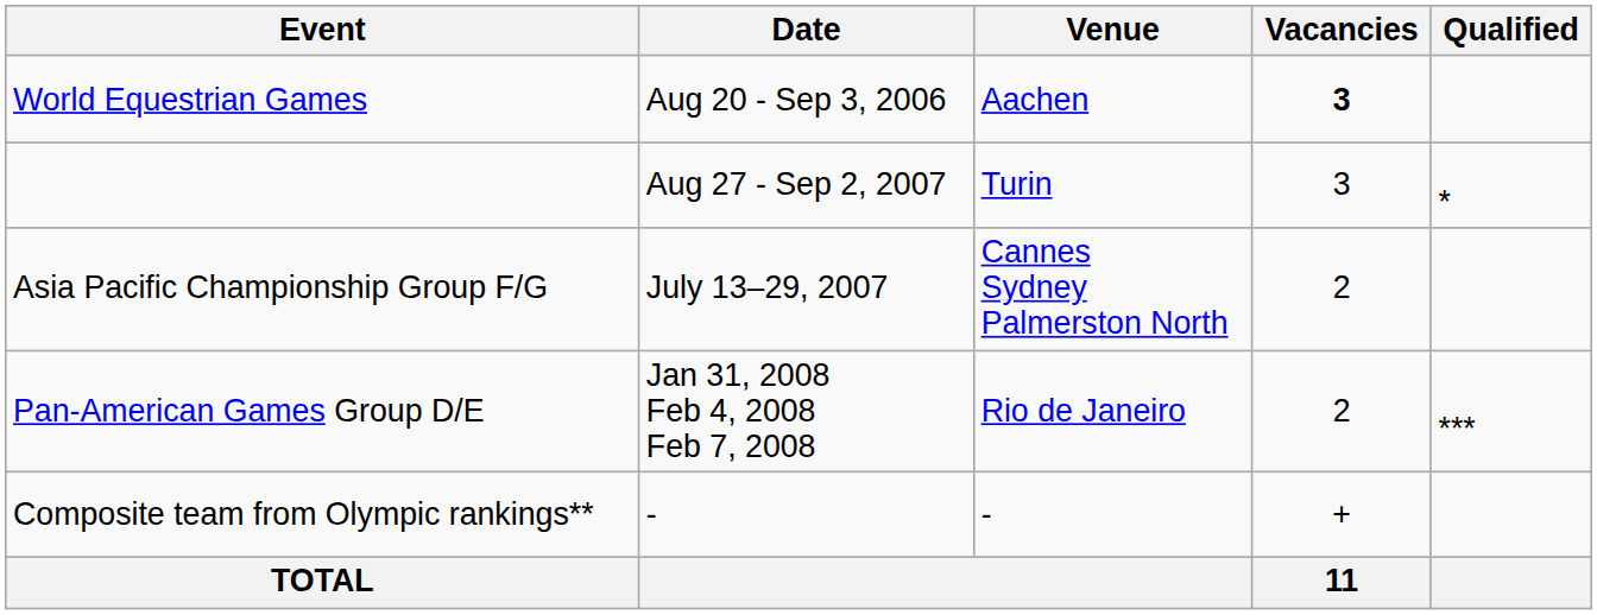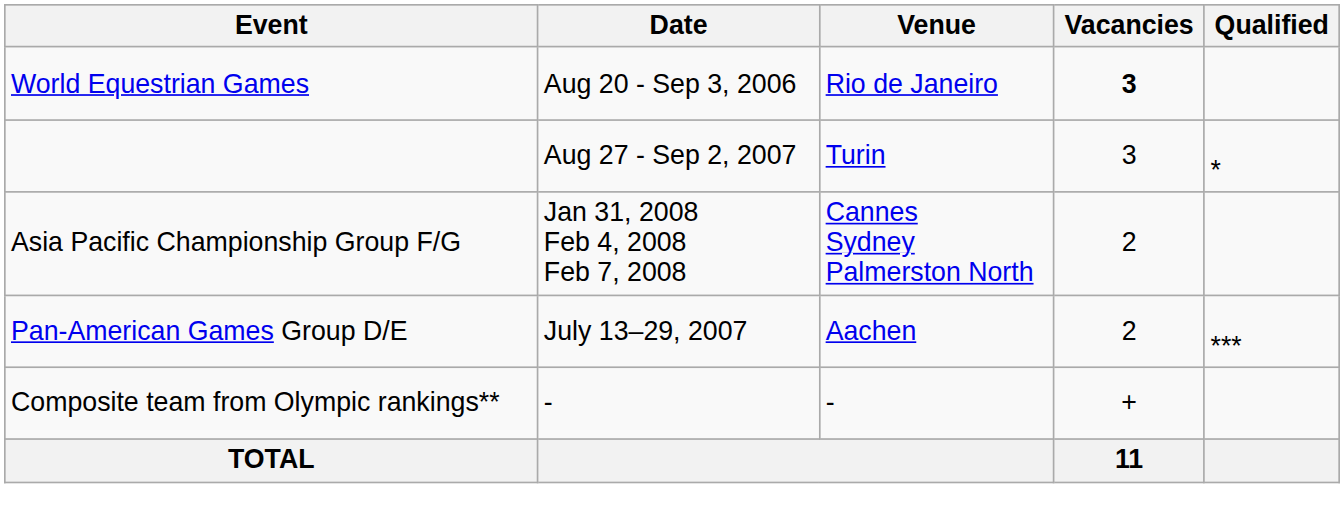World Equestrian Games | Venue: Aachen -> Rio de Janeiro
Asia Pacific Championship Group F/G | Date: July 13–29, 2007 -> Jan 31, 2008 Feb 4, 2008 Feb 7, 2008
Pan-American Games Group D/E | Date: Jan 31, 2008 Feb 4, 2008 Feb 7, 2008 -> July 13–29, 2007
Pan-American Games Group D/E | Venue: Rio de Janeiro -> Aachen
